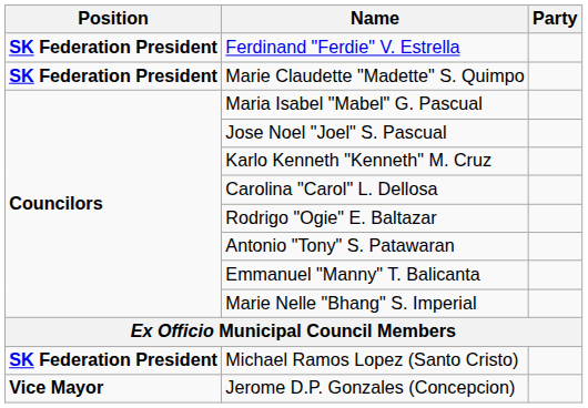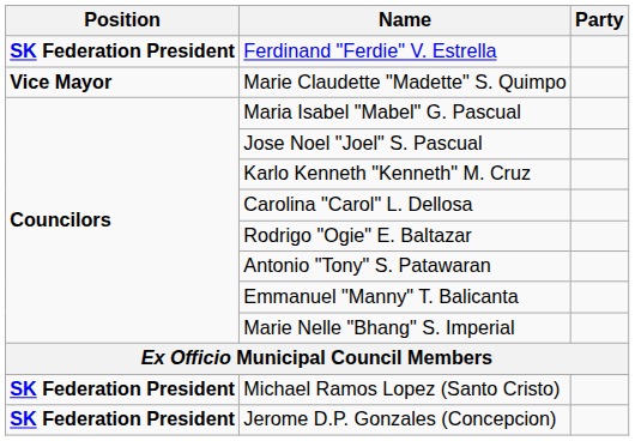Marie Claudette "Madette" S. Quimpo | Position: SK Federation President -> Vice Mayor
Jerome D.P. Gonzales (Concepcion) | Position: Vice Mayor -> SK Federation President
